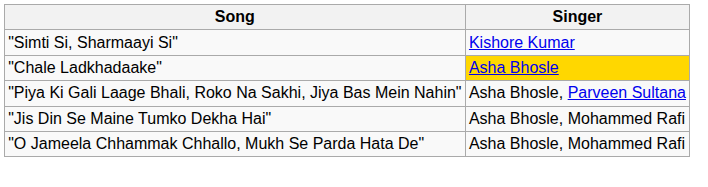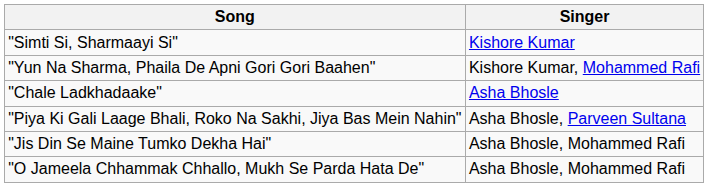+ row: "Yun Na Sharma, Phaila De Apni Gori Gori Baahen" | Kishore Kumar, Mohammed Rafi
"Chale Ladkhadaake" | Singer: gold background -> no background
